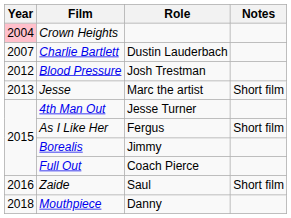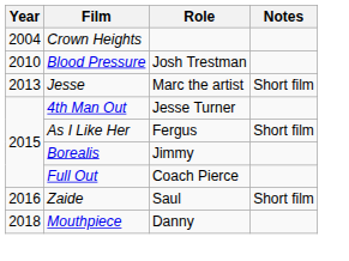Crown Heights | Year: pink background -> no background
- row: 2007 | Charlie Bartlett | Dustin Lauderbach
Blood Pressure | Year: 2012 -> 2010
